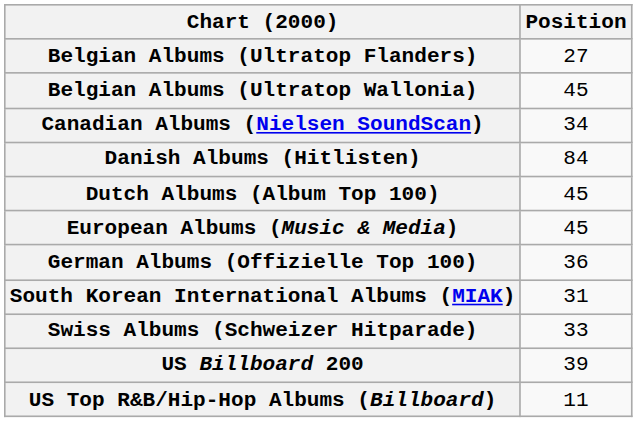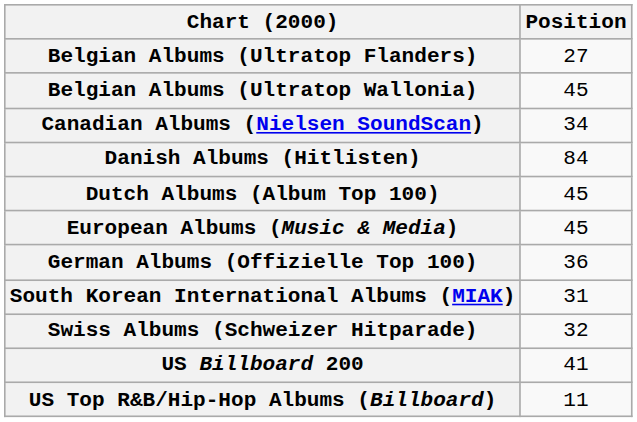Swiss Albums (Schweizer Hitparade) | Position: 33 -> 32
US Billboard 200 | Position: 39 -> 41
